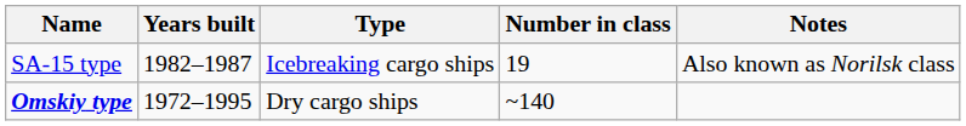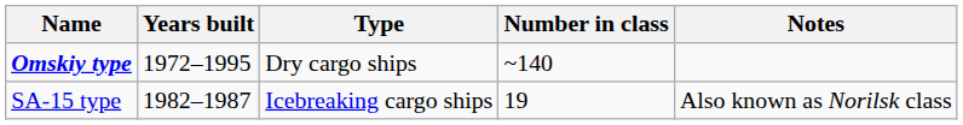rows swapped: Omskiy type <-> SA-15 type
